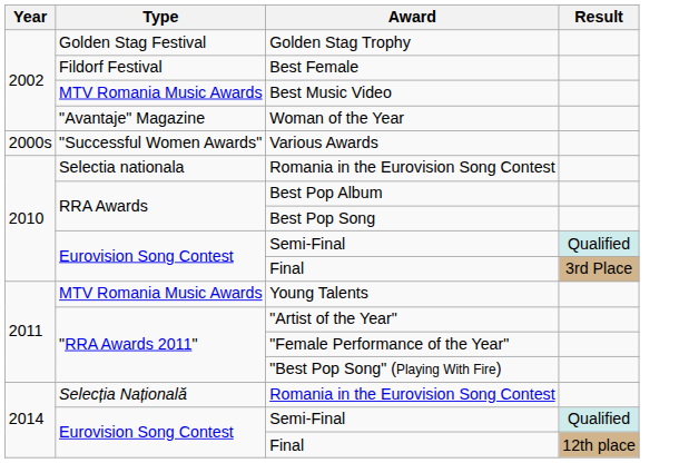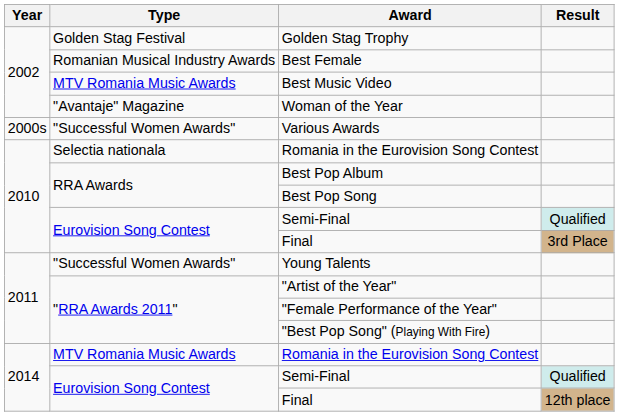Best Female | Type: Fildorf Festival -> Romanian Musical Industry Awards
Young Talents | Type: MTV Romania Music Awards -> "Successful Women Awards"
2014 / Romania in the Eurovision Song Contest | Type: Selecția Națională -> MTV Romania Music Awards
